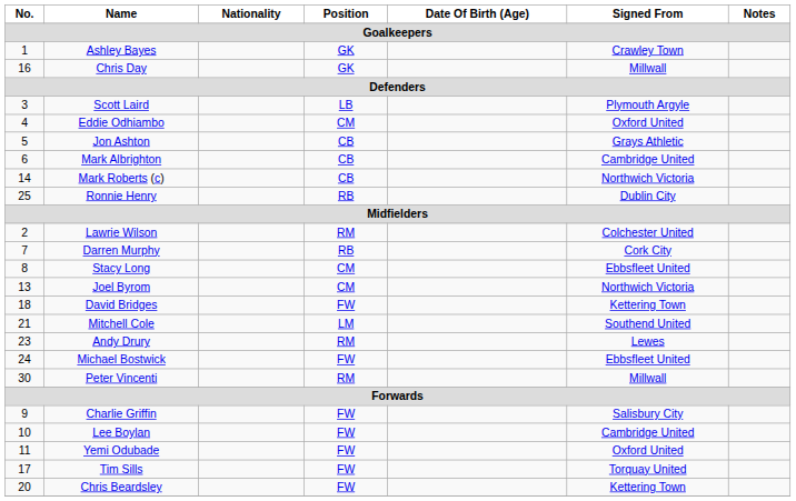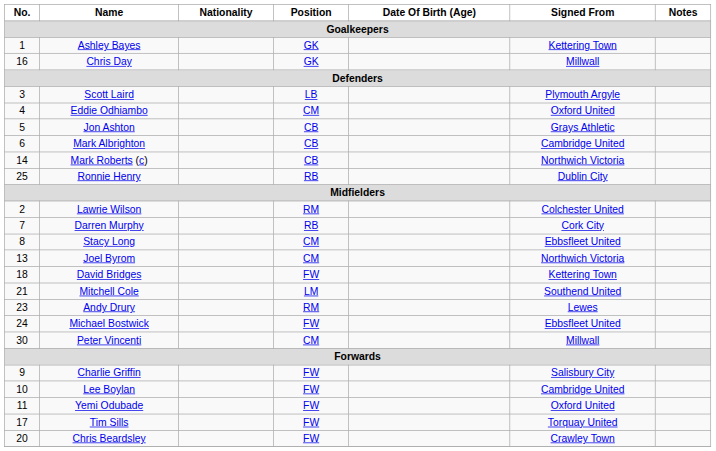Ashley Bayes | Signed From: Crawley Town -> Kettering Town
Peter Vincenti | Position: RM -> CM
Chris Beardsley | Signed From: Kettering Town -> Crawley Town
